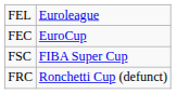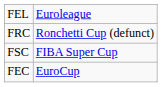rows swapped: FEC <-> FRC
